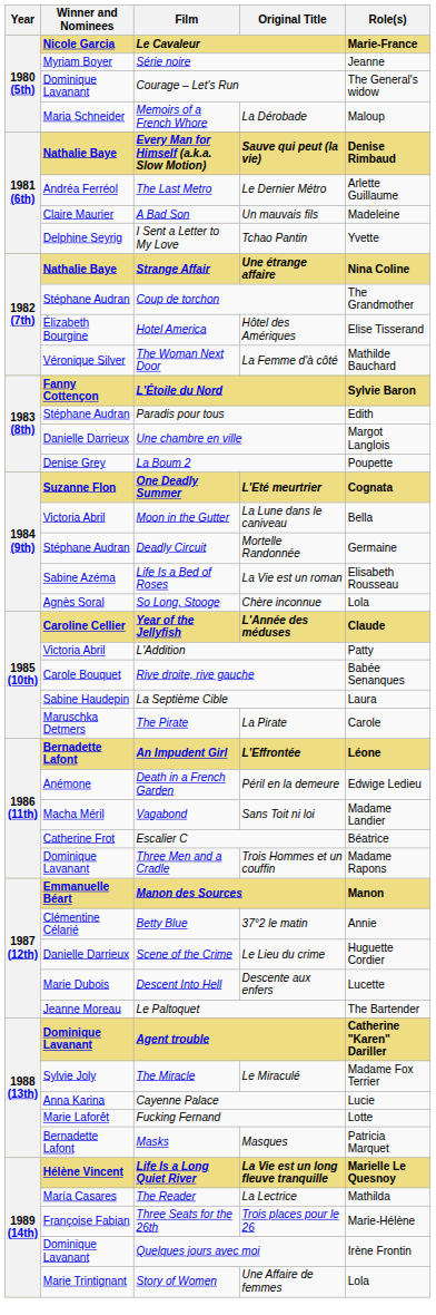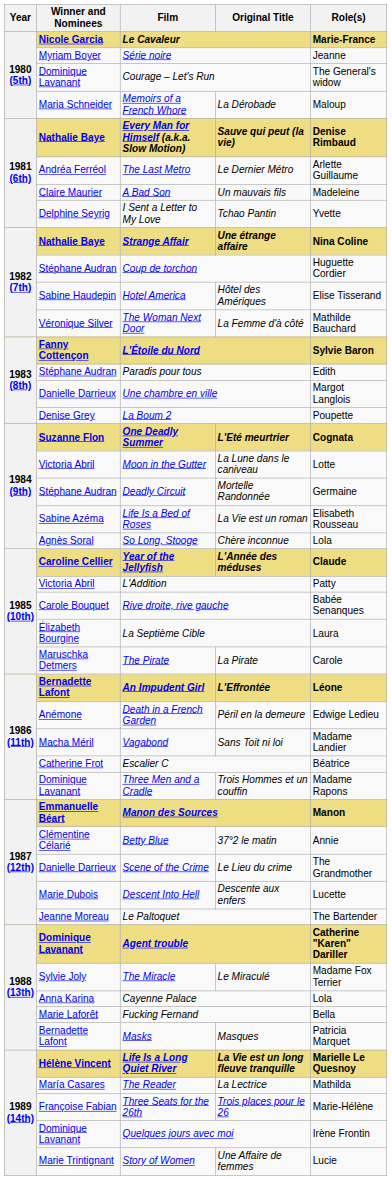Coup de torchon | Role(s): The Grandmother -> Huguette Cordier
Hotel America | Winner and Nominees: Élizabeth Bourgine -> Sabine Haudepin
Moon in the Gutter | Role(s): Bella -> Lotte
La Septième Cible | Winner and Nominees: Sabine Haudepin -> Élizabeth Bourgine
Scene of the Crime | Role(s): Huguette Cordier -> The Grandmother
Cayenne Palace | Role(s): Lucie -> Lola
Fucking Fernand | Role(s): Lotte -> Bella
Story of Women | Role(s): Lola -> Lucie
